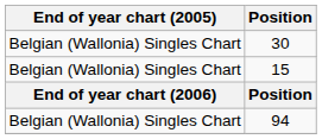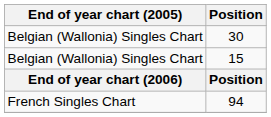94 | End of year chart (2005): Belgian (Wallonia) Singles Chart -> French Singles Chart
